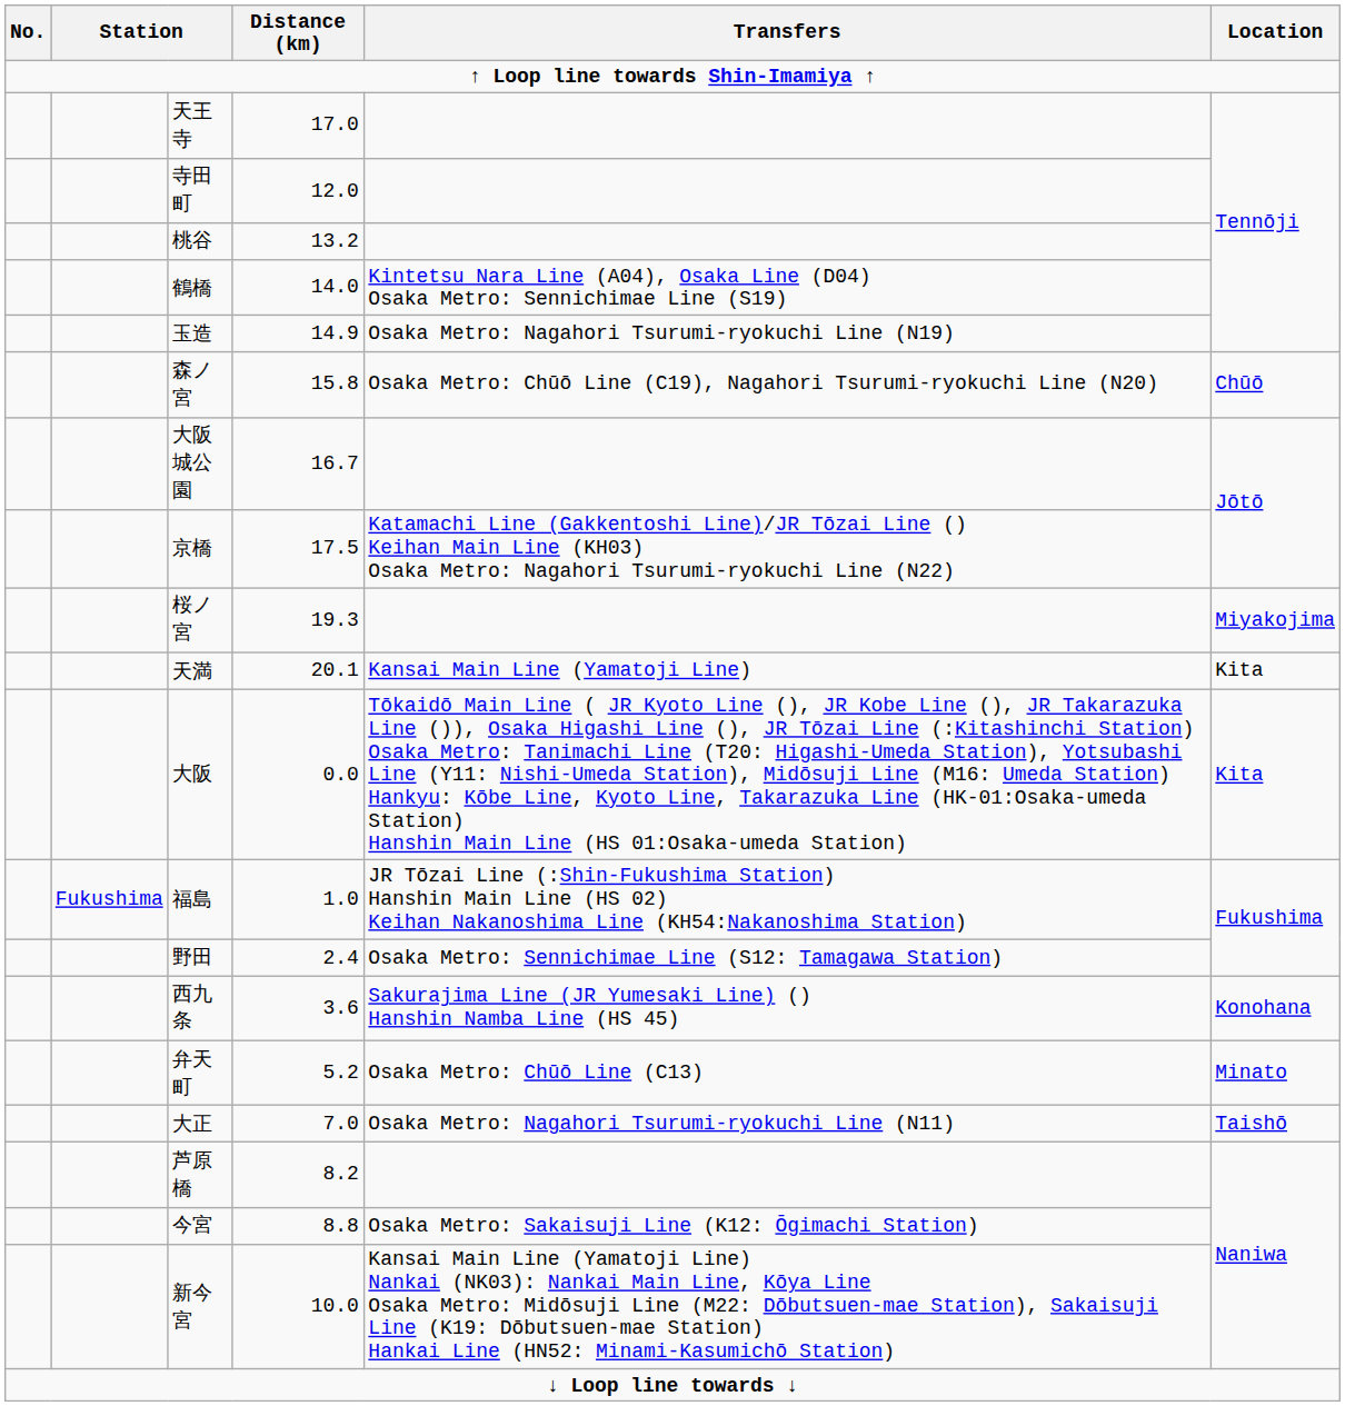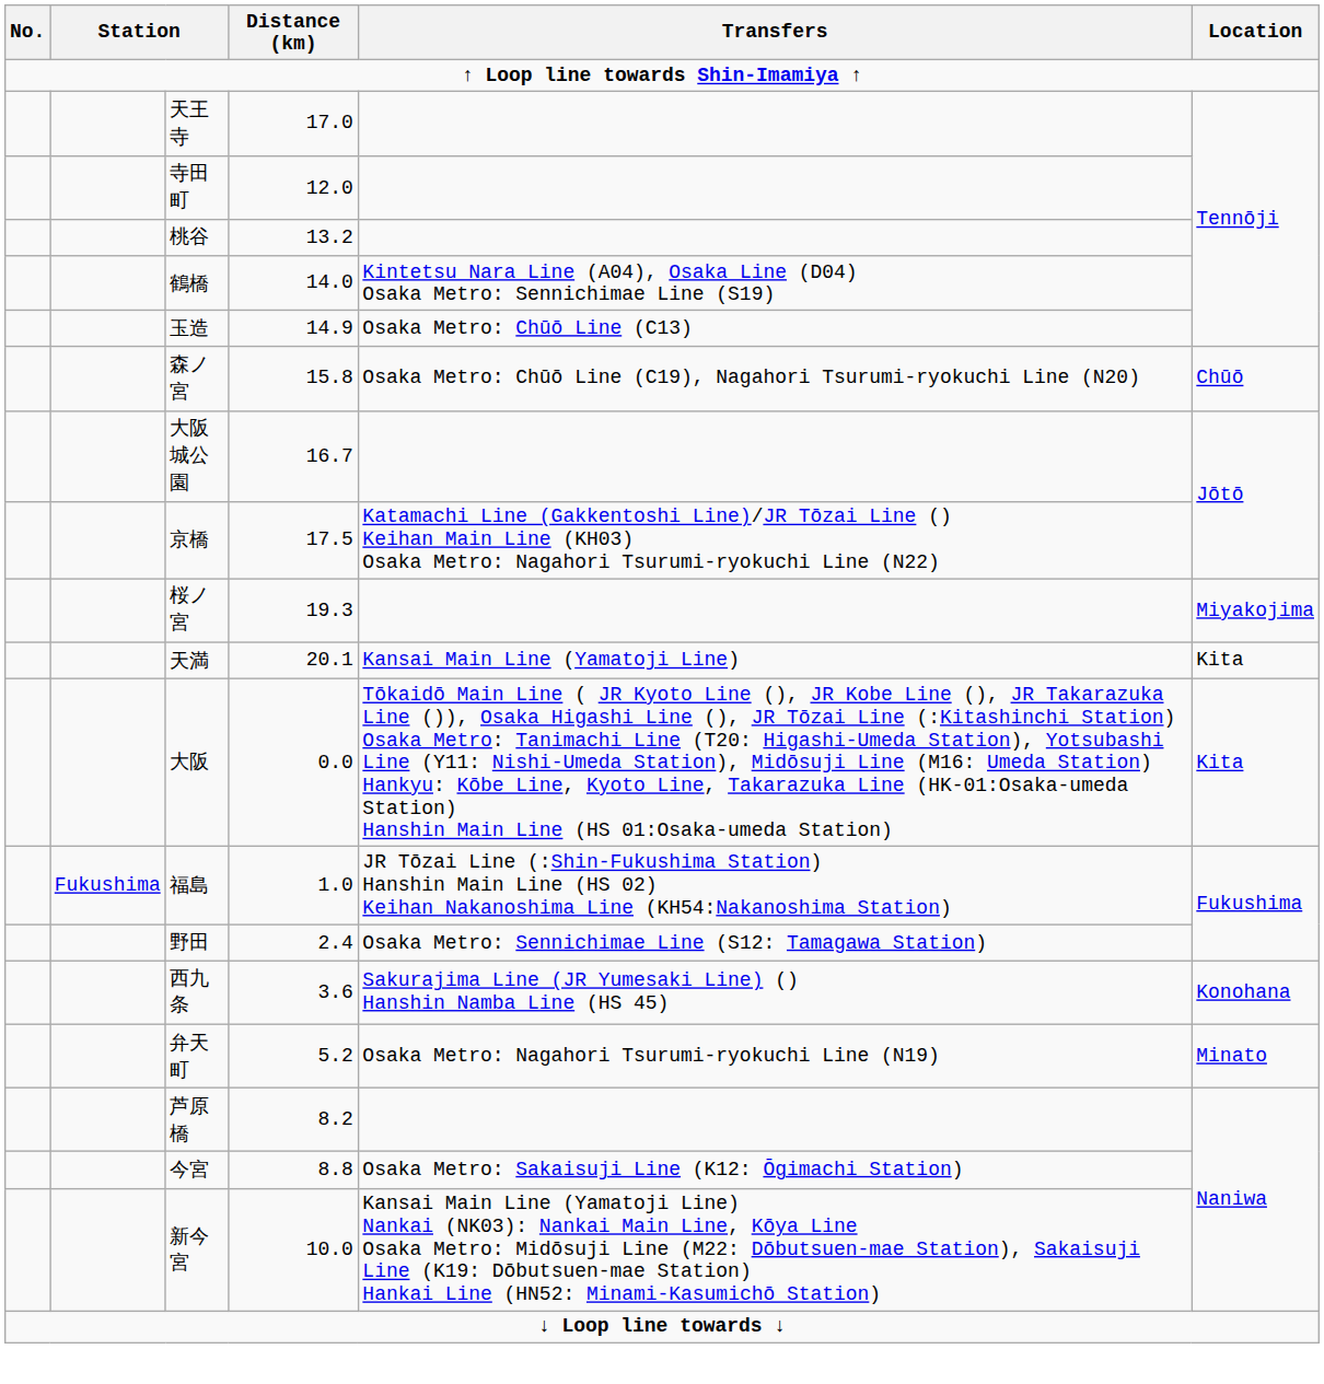玉造 | Transfers: Osaka Metro: Nagahori Tsurumi-ryokuchi Line (N19) -> Osaka Metro: Chūō Line (C13)
弁天町 | Transfers: Osaka Metro: Chūō Line (C13) -> Osaka Metro: Nagahori Tsurumi-ryokuchi Line (N19)
- row: 大正 | 7.0 | Osaka Metro: Nagahori Tsurumi-ryokuchi Line (N11) | Taishō
